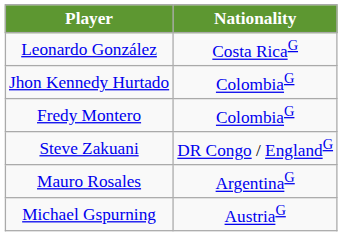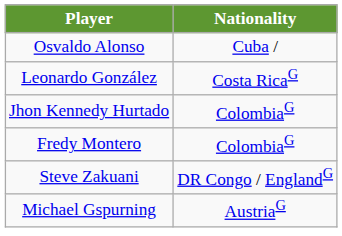+ row: Osvaldo Alonso | Cuba /
- row: Mauro Rosales | ArgentinaG
